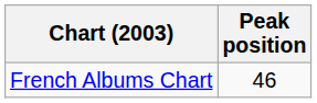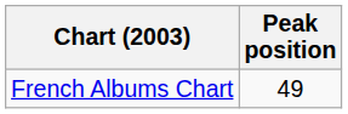French Albums Chart | Peak position: 46 -> 49
